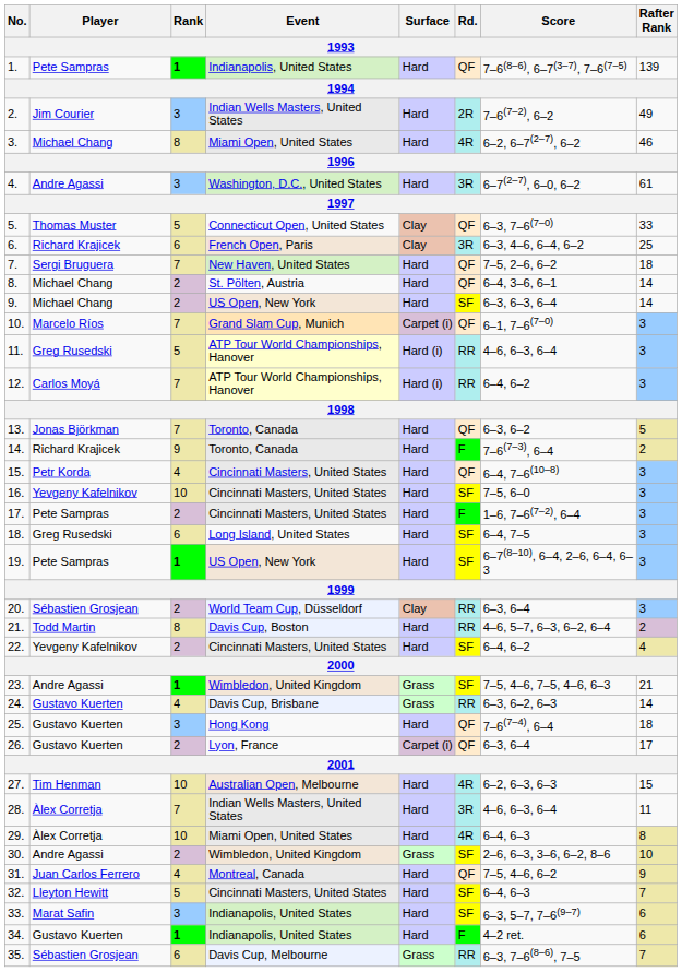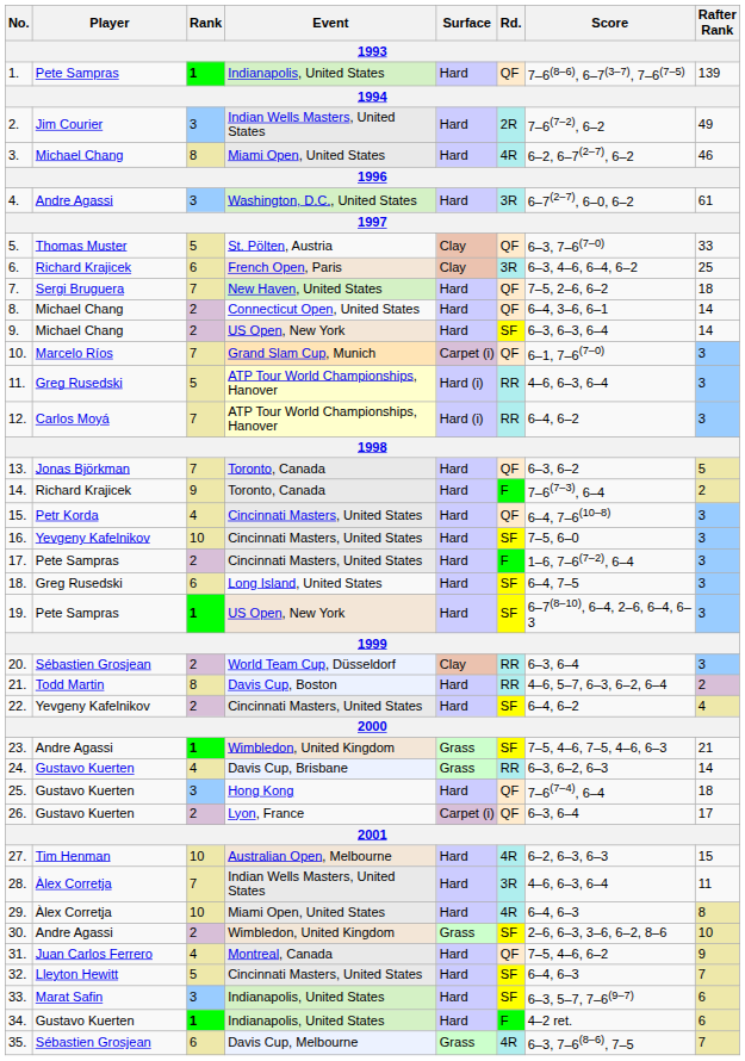5. | Event: Connecticut Open, United States -> St. Pölten, Austria
8. | Event: St. Pölten, Austria -> Connecticut Open, United States
35. | Rd.: RR -> 4R
